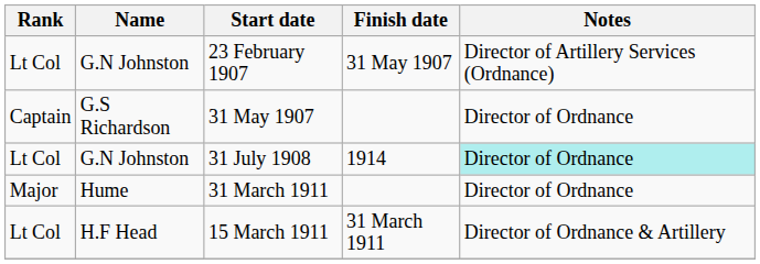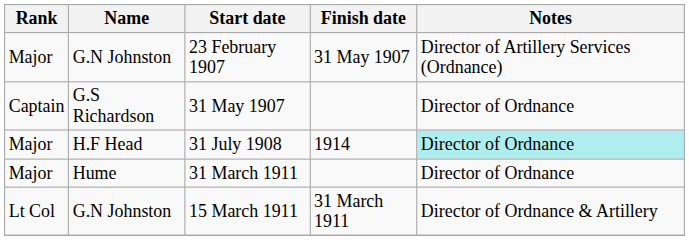23 February 1907 | Rank: Lt Col -> Major
31 July 1908 | Rank: Lt Col -> Major
31 July 1908 | Name: G.N Johnston -> H.F Head
15 March 1911 | Name: H.F Head -> G.N Johnston
